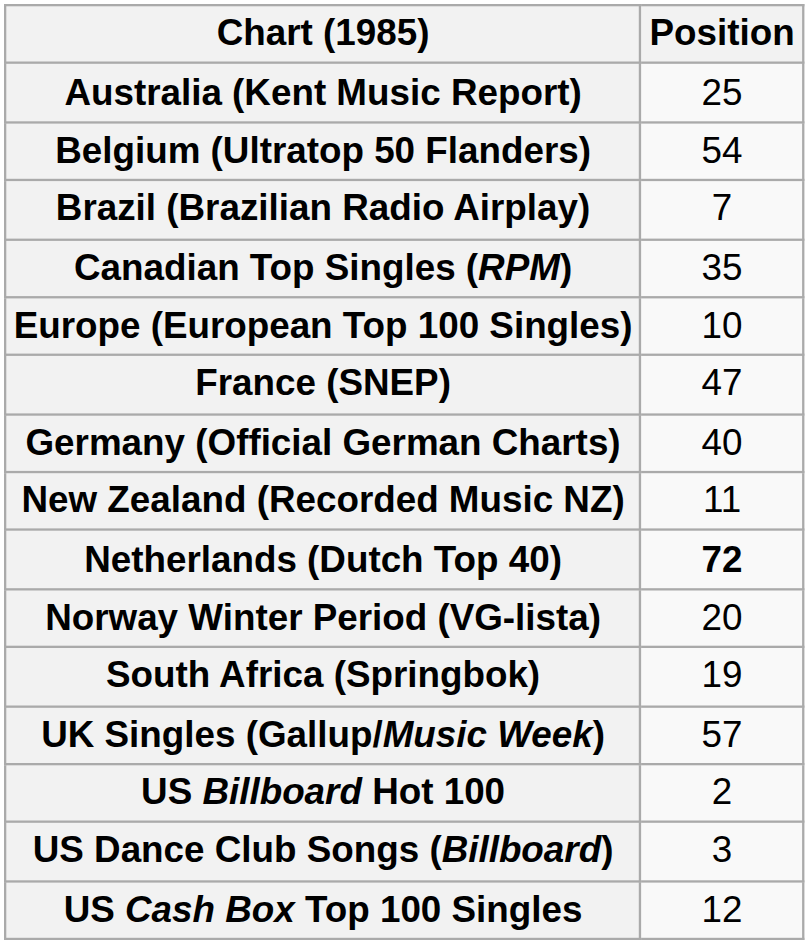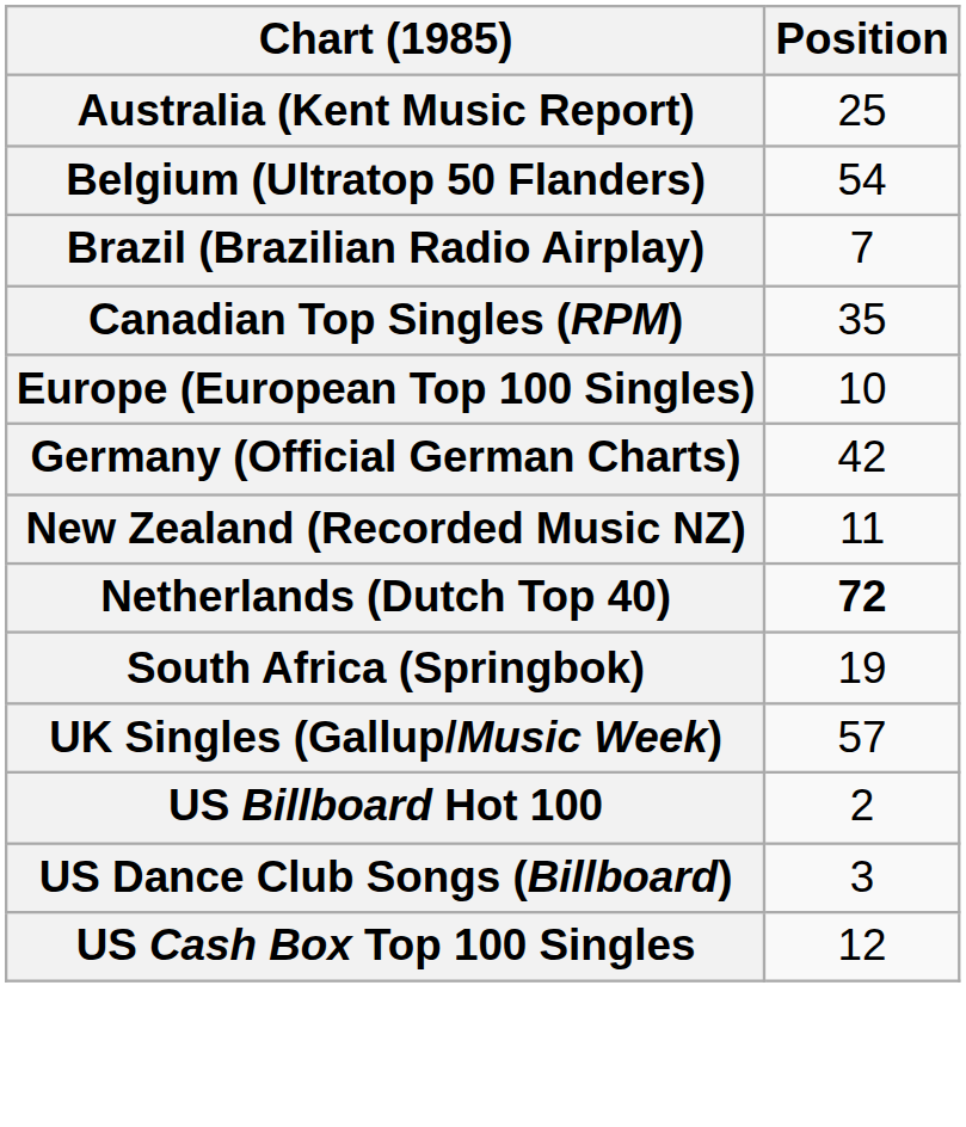- row: France (SNEP) | 47
Germany (Official German Charts) | Position: 40 -> 42
- row: Norway Winter Period (VG-lista) | 20
